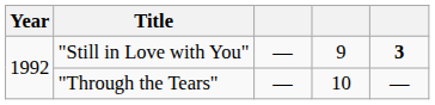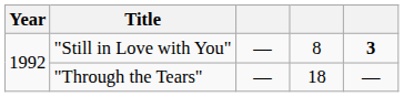"Still in Love with You" | column 4: 9 -> 8
"Through the Tears" | column 4: 10 -> 18
